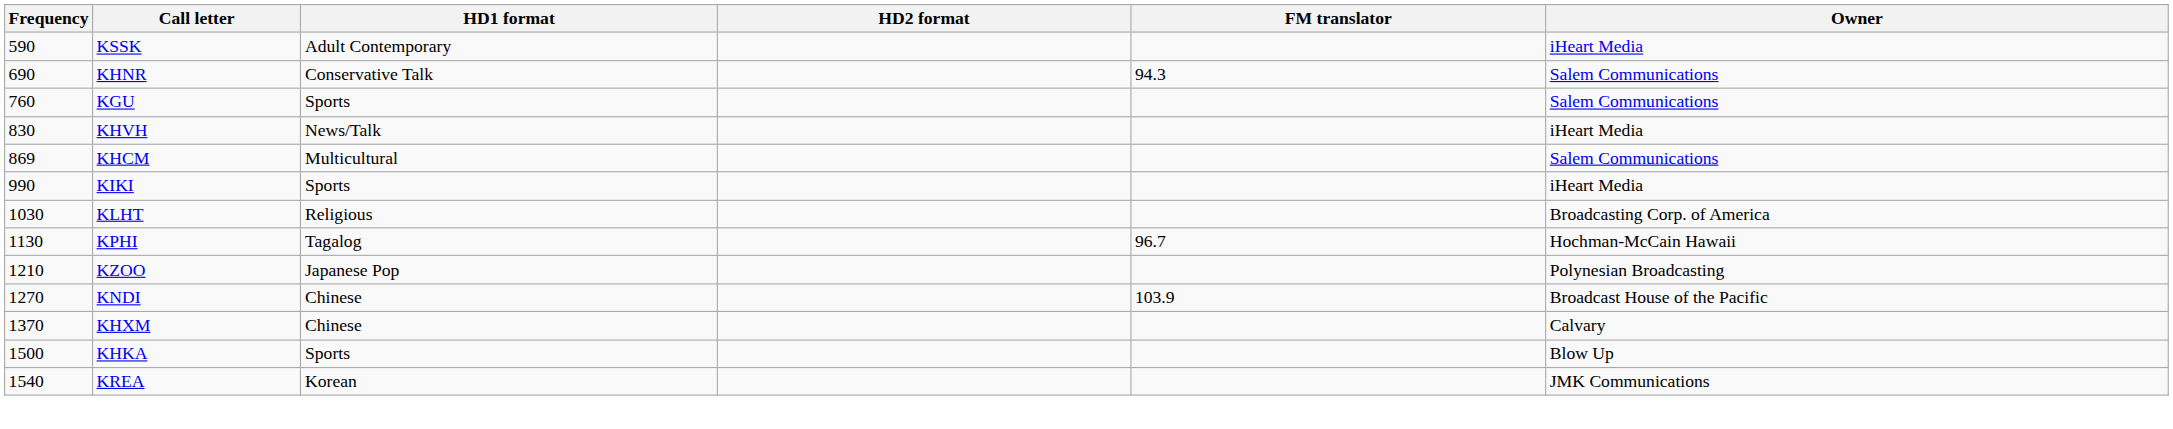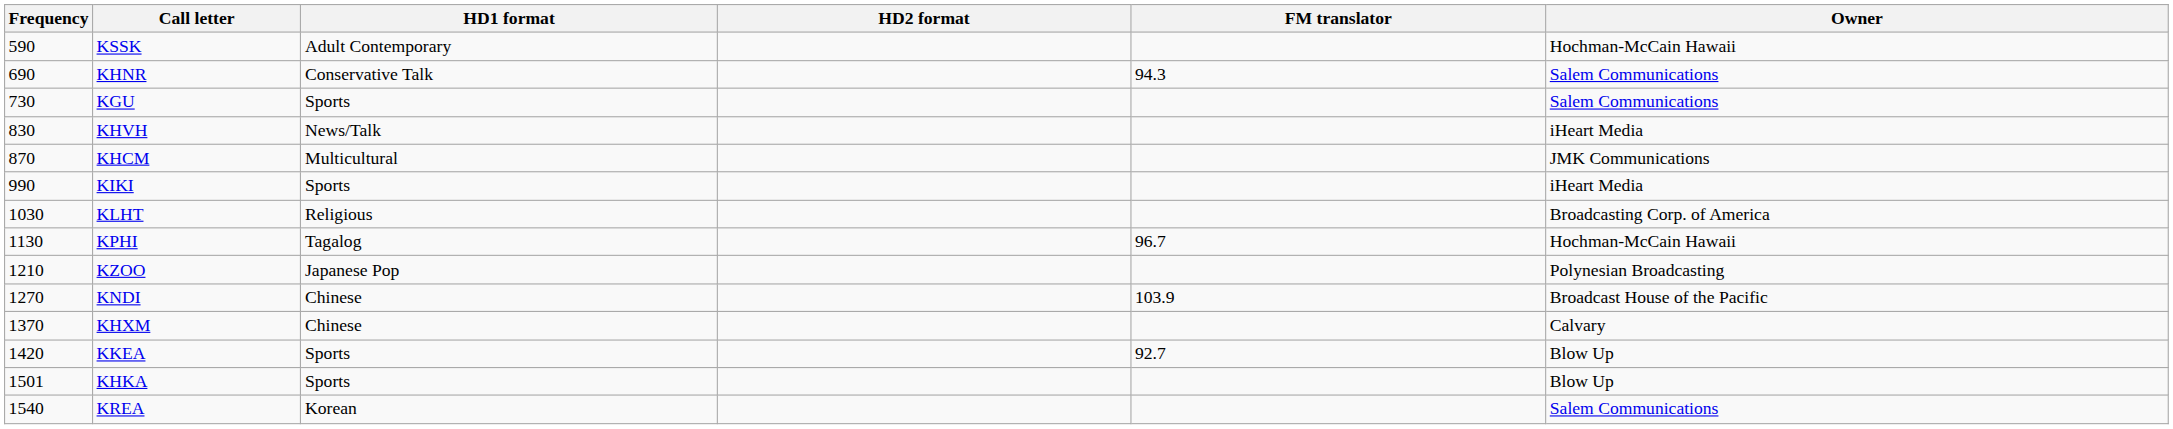KSSK | Owner: iHeart Media -> Hochman-McCain Hawaii
KGU | Frequency: 760 -> 730
KHCM | Frequency: 869 -> 870
KHCM | Owner: Salem Communications -> JMK Communications
+ row: 1420 | KKEA | Sports | 92.7 | Blow Up
KHKA | Frequency: 1500 -> 1501
KREA | Owner: JMK Communications -> Salem Communications
